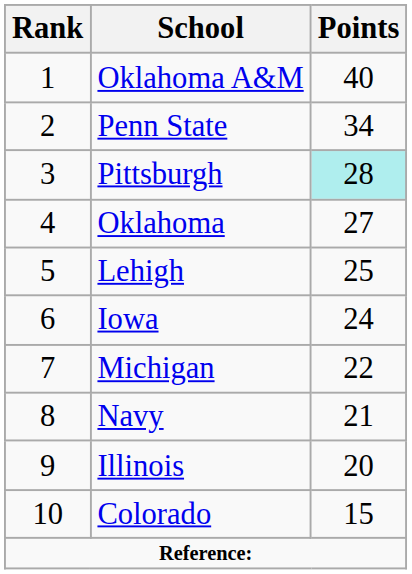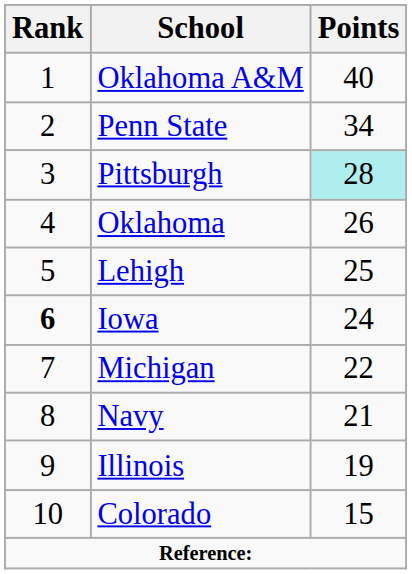Oklahoma | Points: 27 -> 26
Iowa | Rank: normal -> bold
Illinois | Points: 20 -> 19
